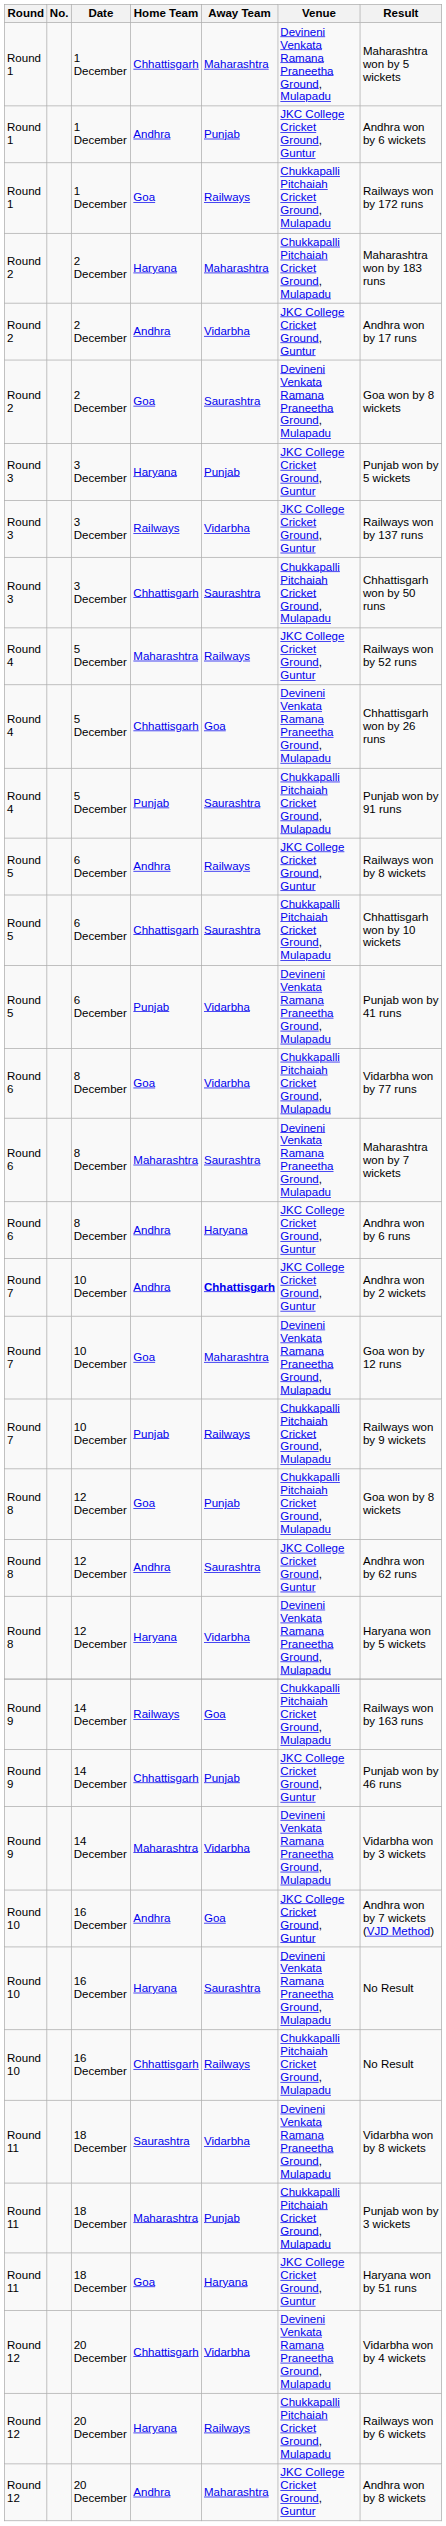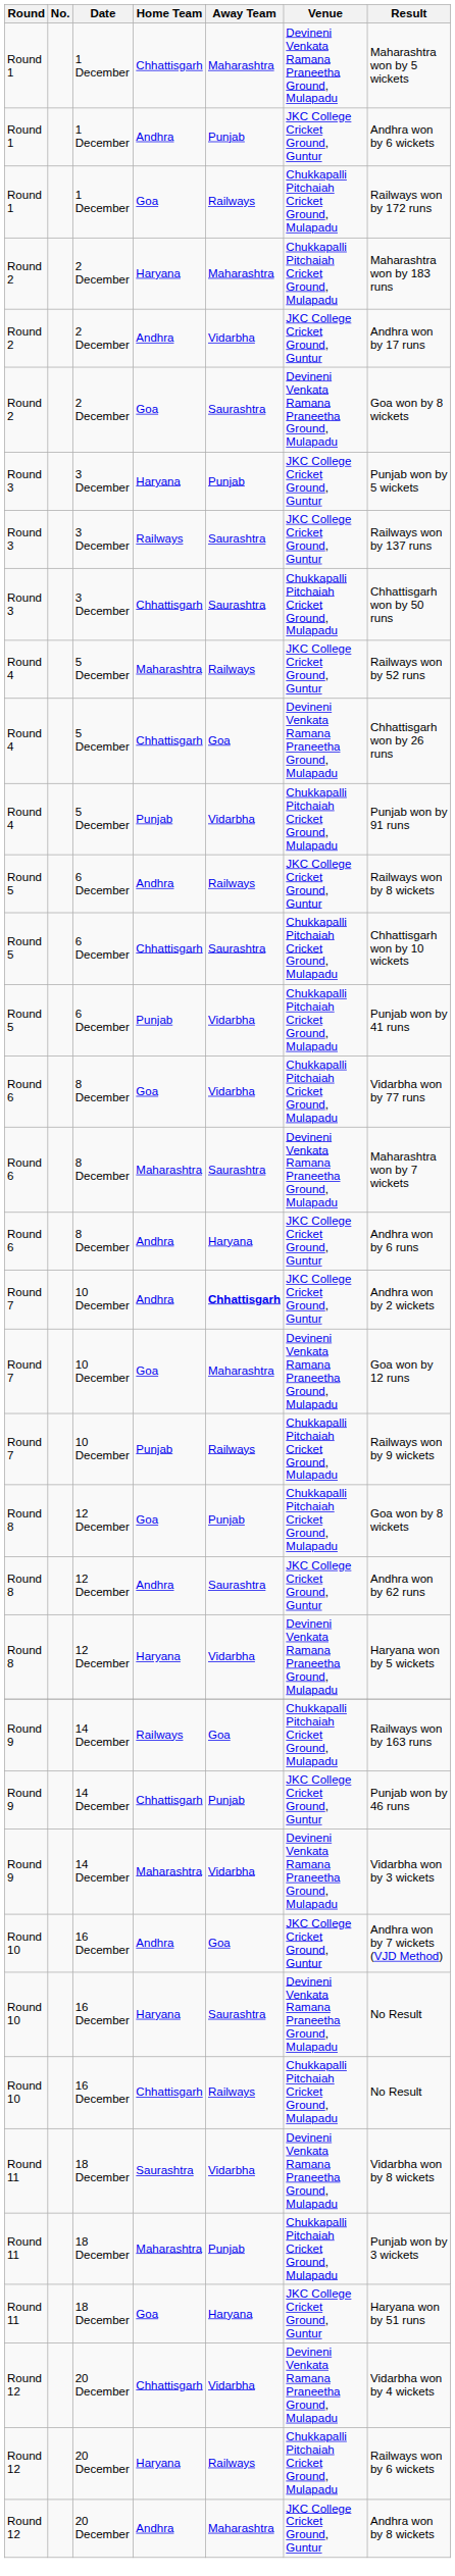Round 3 / Railways | Away Team: Vidarbha -> Saurashtra
Round 4 / Punjab | Away Team: Saurashtra -> Vidarbha
Round 5 / Punjab | Venue: Devineni Venkata Ramana Praneetha Ground, Mulapadu -> Chukkapalli Pitchaiah Cricket Ground, Mulapadu
